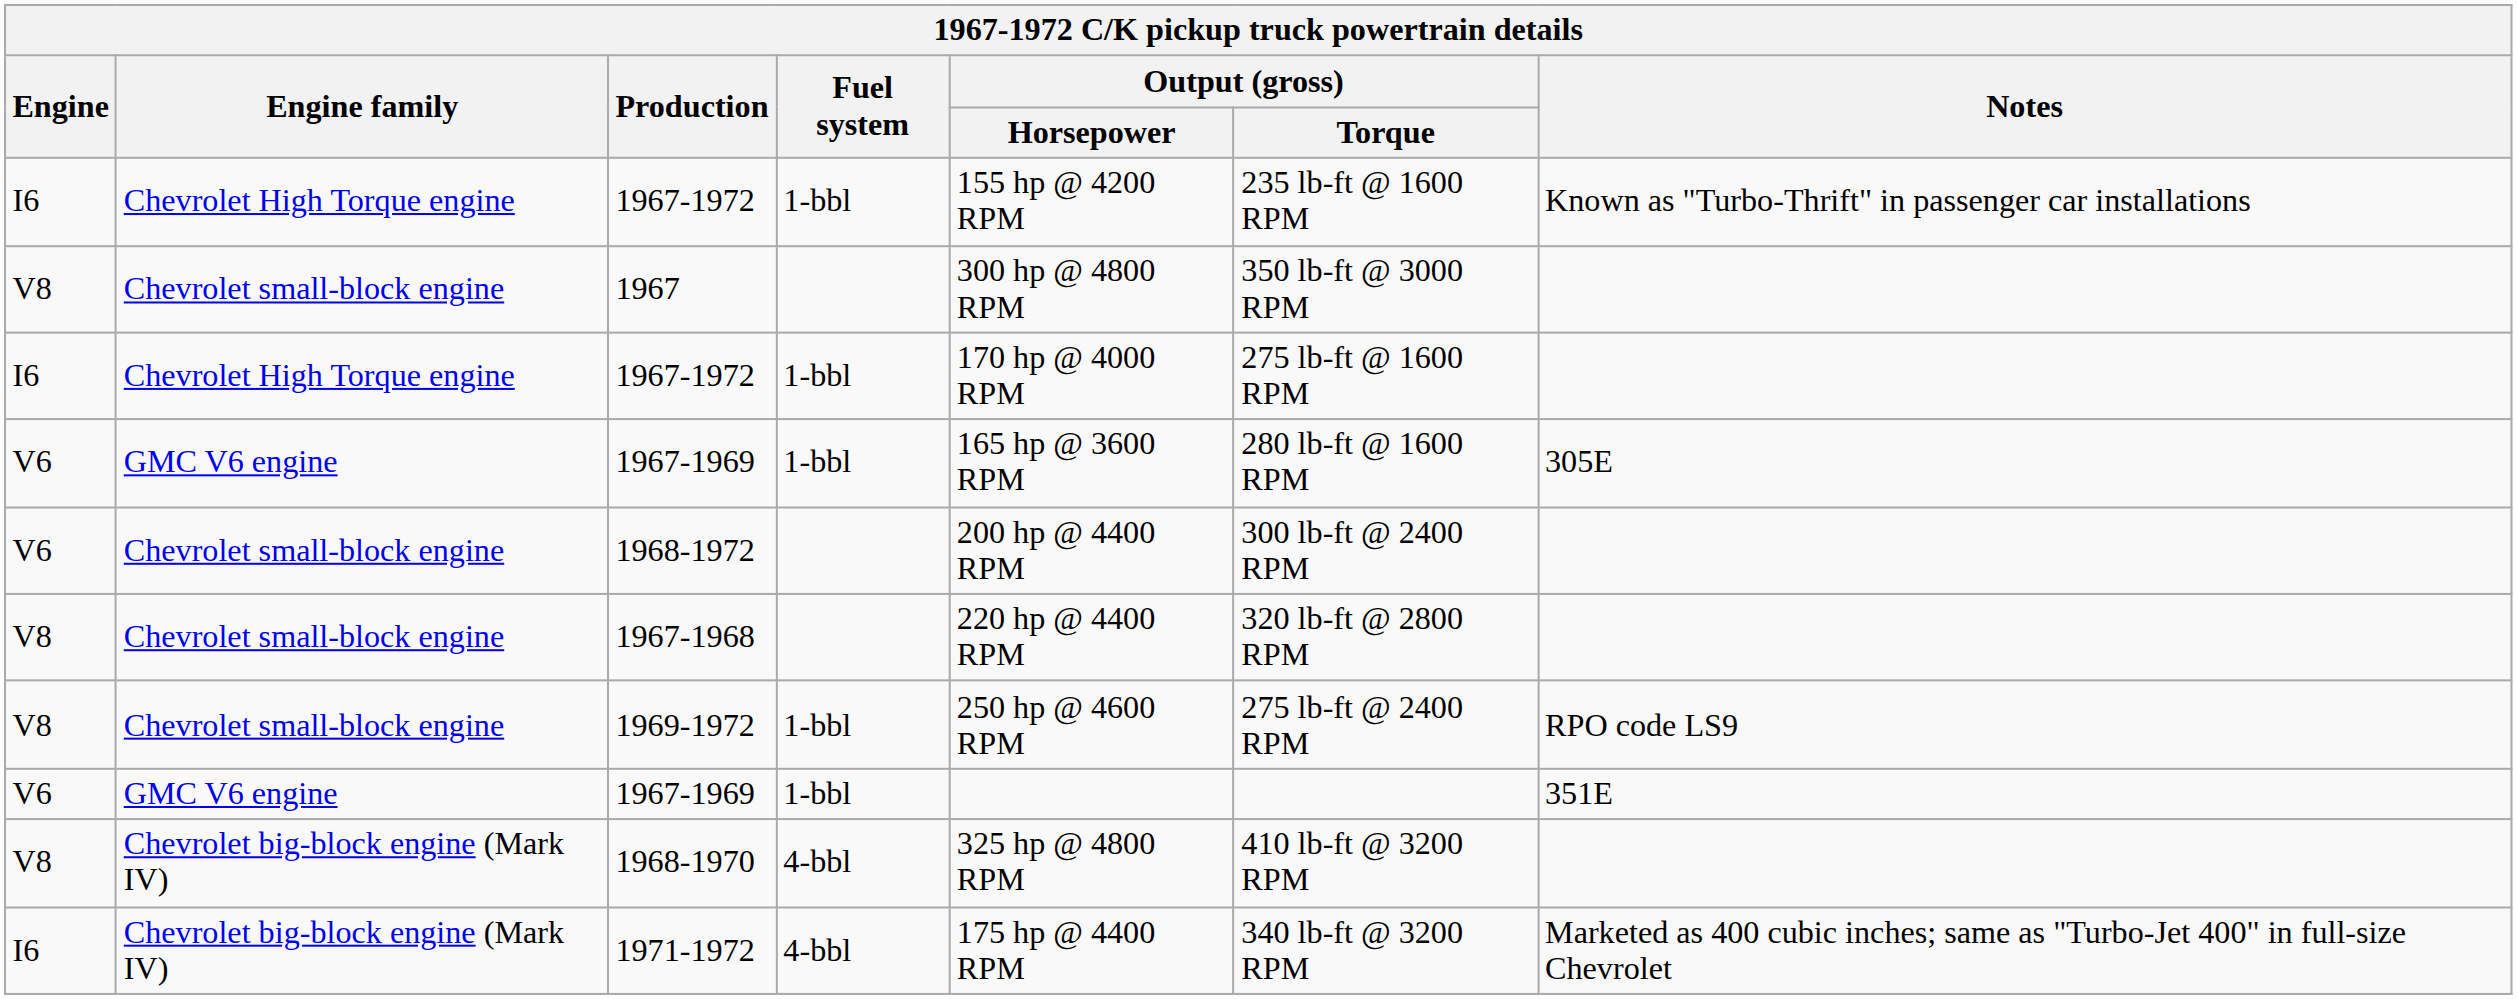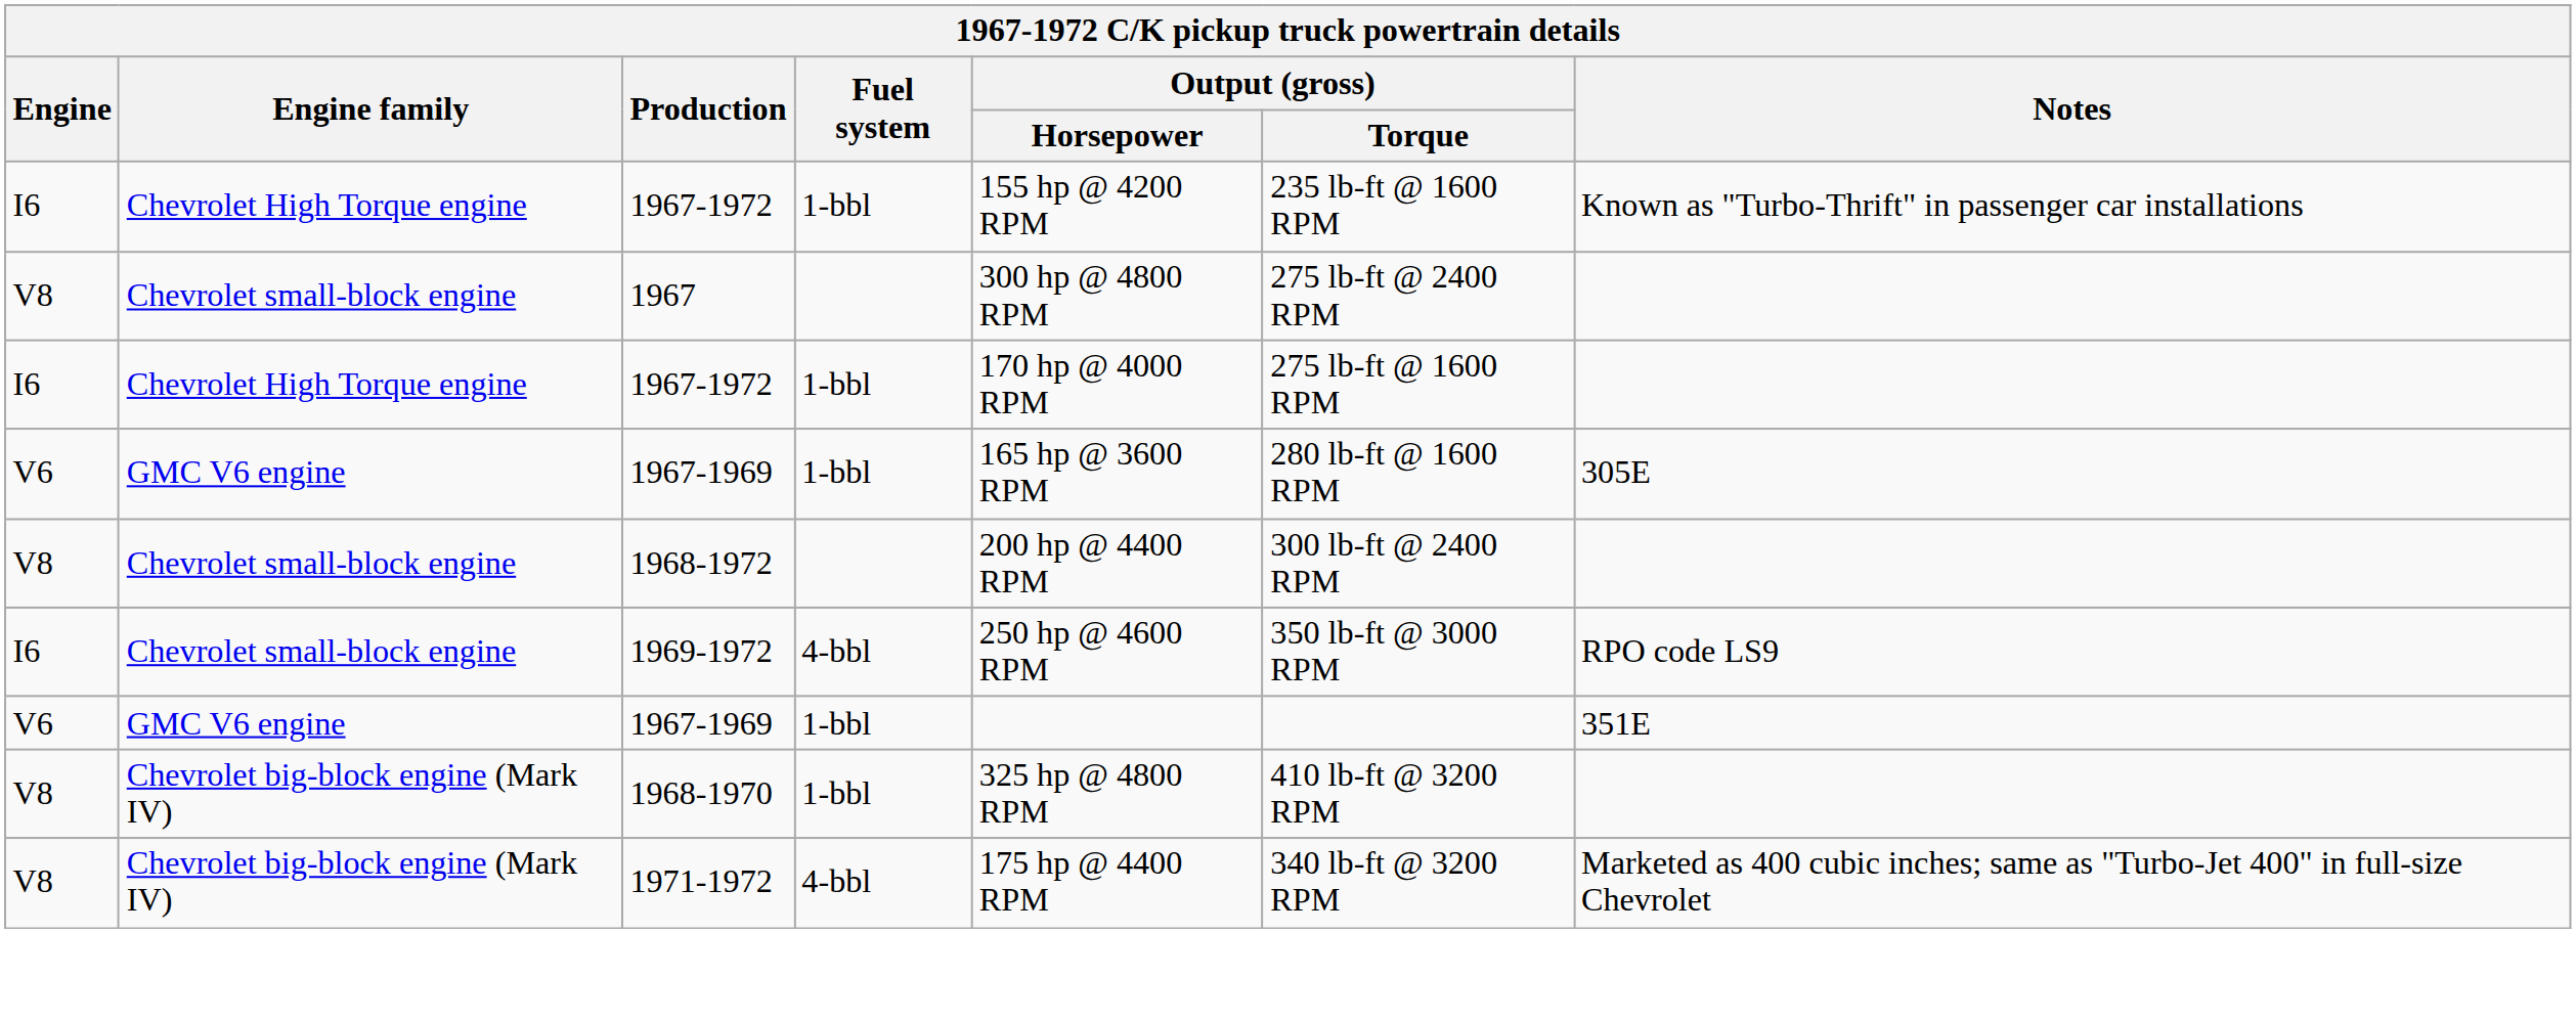1967 | Output (gross) / Torque: 350 lb-ft @ 3000 RPM -> 275 lb-ft @ 2400 RPM
1968-1972 | Engine: V6 -> V8
- row: V8 | Chevrolet small-block engine | 1967-1968 | 220 hp @ 4400 RPM | 320 lb-ft @ 2800 RPM
1969-1972 | Engine: V8 -> I6
1969-1972 | Fuel system: 1-bbl -> 4-bbl
1969-1972 | Output (gross) / Torque: 275 lb-ft @ 2400 RPM -> 350 lb-ft @ 3000 RPM
1968-1970 | Fuel system: 4-bbl -> 1-bbl
1971-1972 | Engine: I6 -> V8
